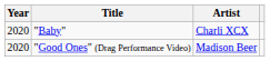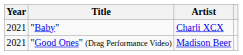"Baby" | Year: 2020 -> 2021
"Good Ones" (Drag Performance Video) | Year: 2020 -> 2021
